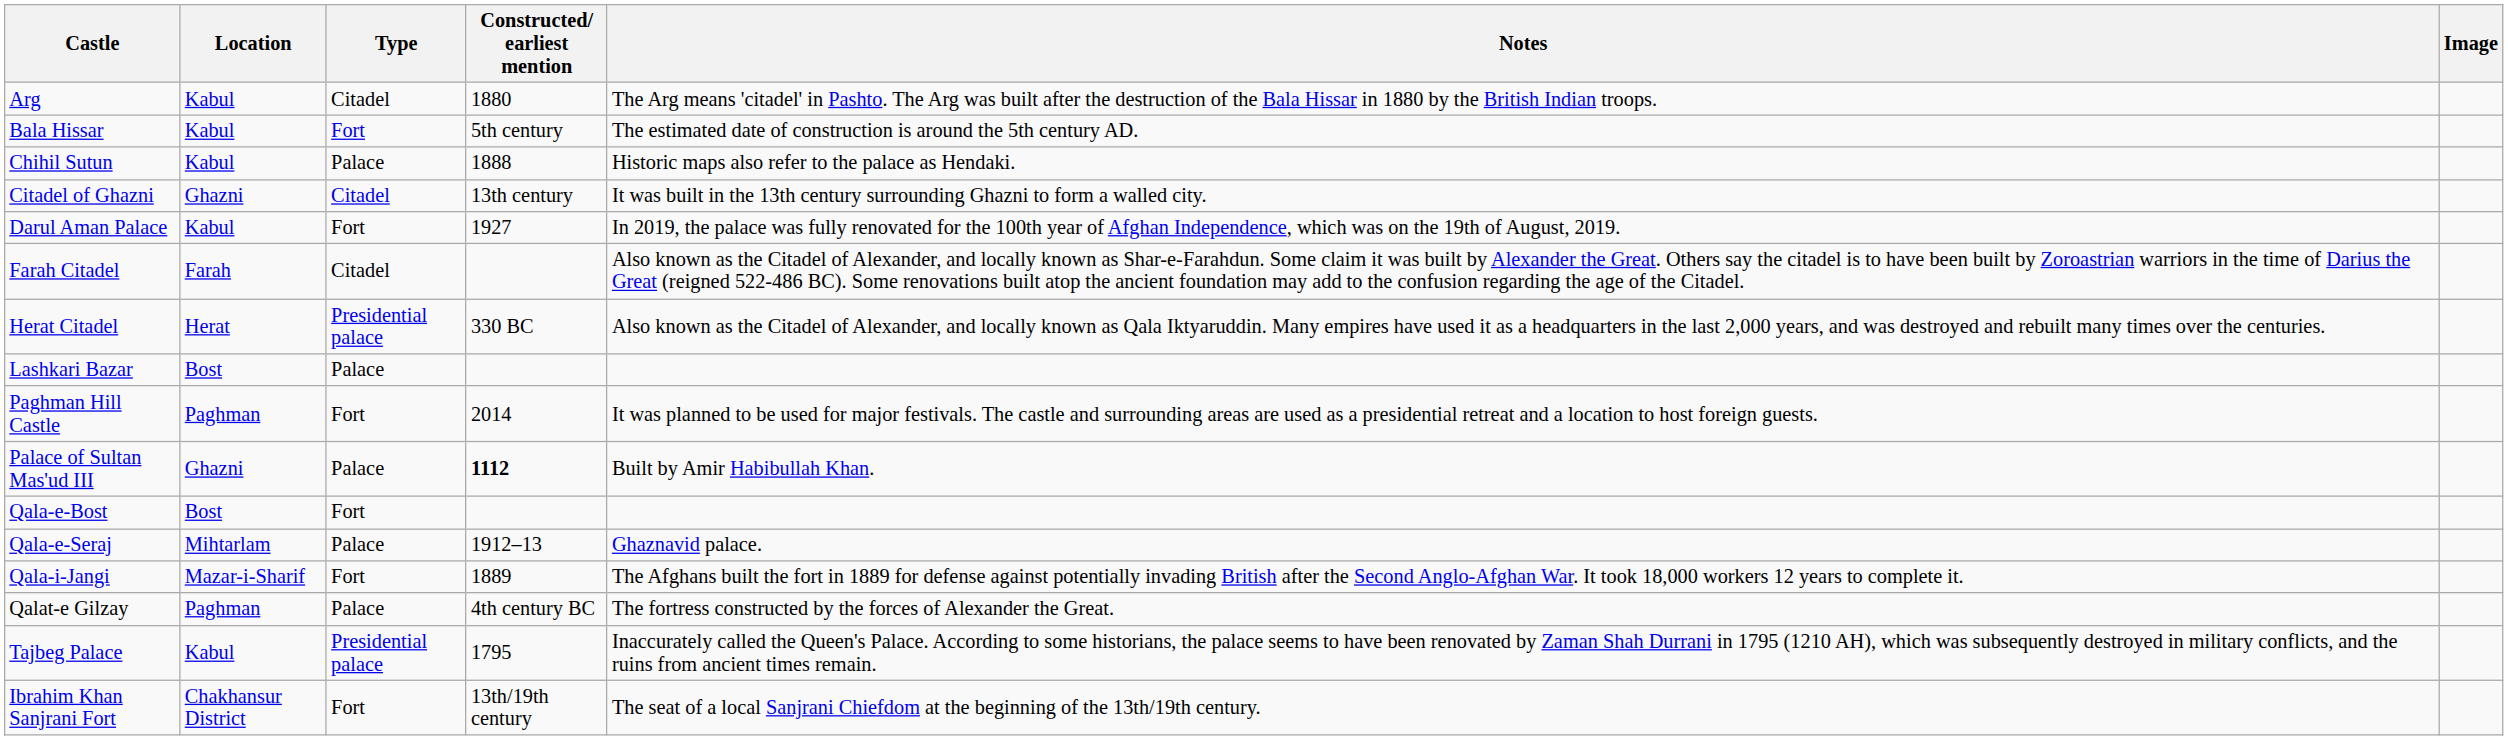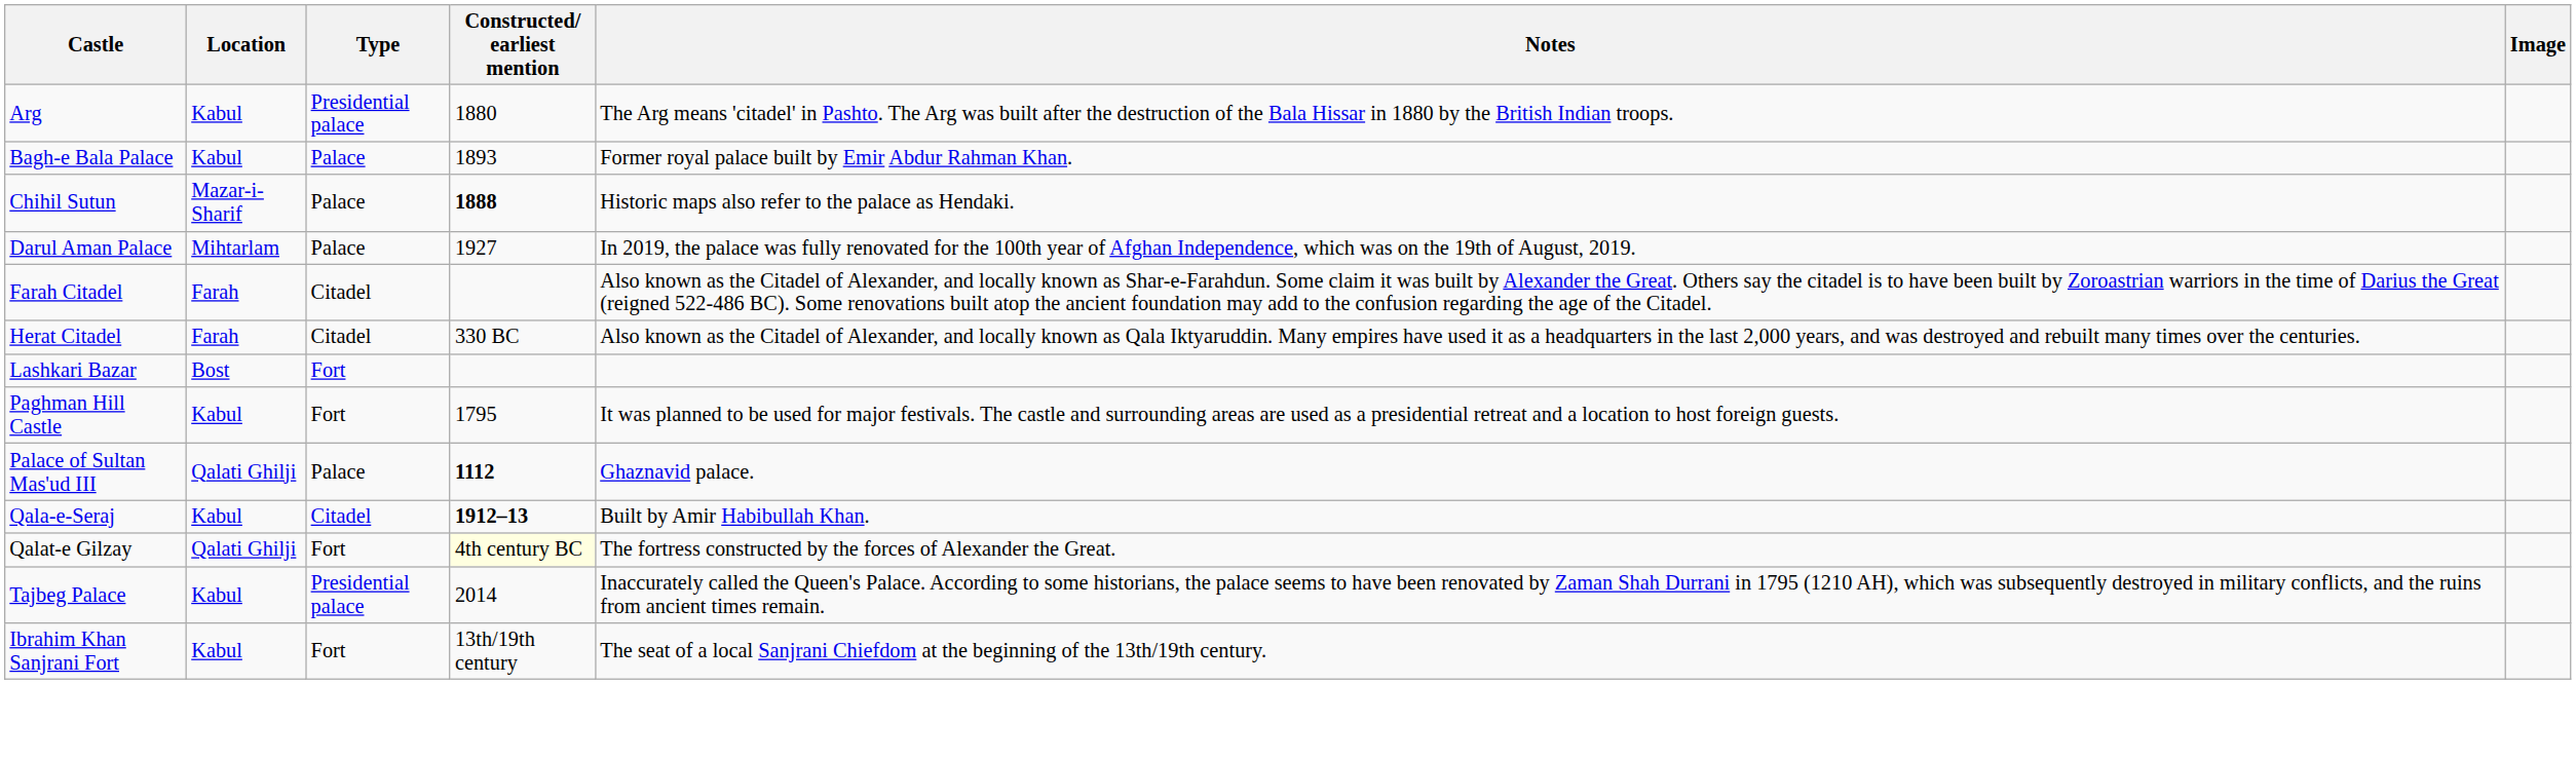Arg | Type: Citadel -> Presidential palace
+ row: Bagh-e Bala Palace | Kabul | Palace | 1893 | Former royal palace built by Emir Abdur Rahman Khan.
- row: Bala Hissar | Kabul | Fort | 5th century | The estimated date of construction is around the 5th century AD.
Chihil Sutun | Location: Kabul -> Mazar-i-Sharif
Chihil Sutun | Constructed/ earliest mention: normal -> bold
- row: Citadel of Ghazni | Ghazni | Citadel | 13th century | It was built in the 13th century surrounding Ghazni to form a walled city.
Darul Aman Palace | Location: Kabul -> Mihtarlam
Darul Aman Palace | Type: Fort -> Palace
Herat Citadel | Location: Herat -> Farah
Herat Citadel | Type: Presidential palace -> Citadel
Lashkari Bazar | Type: Palace -> Fort
Paghman Hill Castle | Location: Paghman -> Kabul
Paghman Hill Castle | Constructed/ earliest mention: 2014 -> 1795
Palace of Sultan Mas'ud III | Location: Ghazni -> Qalati Ghilji
Palace of Sultan Mas'ud III | Notes: Built by Amir Habibullah Khan. -> Ghaznavid palace.
- row: Qala-e-Bost | Bost | Fort
Qala-e-Seraj | Location: Mihtarlam -> Kabul
Qala-e-Seraj | Type: Palace -> Citadel
Qala-e-Seraj | Constructed/ earliest mention: normal -> bold
Qala-e-Seraj | Notes: Ghaznavid palace. -> Built by Amir Habibullah Khan.
- row: Qala-i-Jangi | Mazar-i-Sharif | Fort | 1889 | The Afghans built the fort in 1889 for defense against potentially invading British after the Second Anglo-Afghan War. It took 18,000 workers 12 years to complete it.
Qalat-e Gilzay | Location: Paghman -> Qalati Ghilji
Qalat-e Gilzay | Type: Palace -> Fort
Qalat-e Gilzay | Constructed/ earliest mention: no background -> lightyellow background
Tajbeg Palace | Constructed/ earliest mention: 1795 -> 2014
Ibrahim Khan Sanjrani Fort | Location: Chakhansur District -> Kabul
